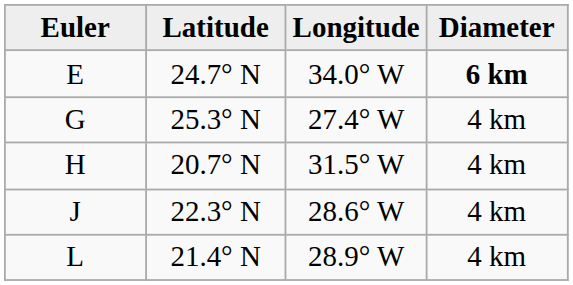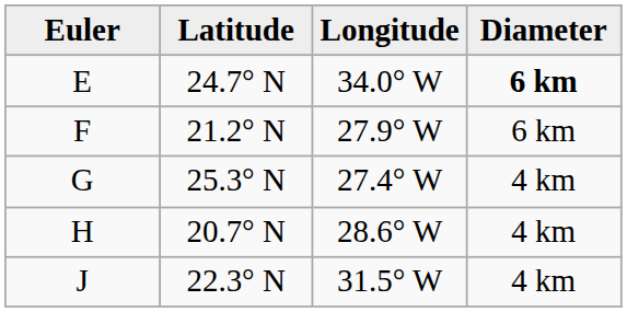+ row: F | 21.2° N | 27.9° W | 6 km
H | Longitude: 31.5° W -> 28.6° W
J | Longitude: 28.6° W -> 31.5° W
- row: L | 21.4° N | 28.9° W | 4 km
